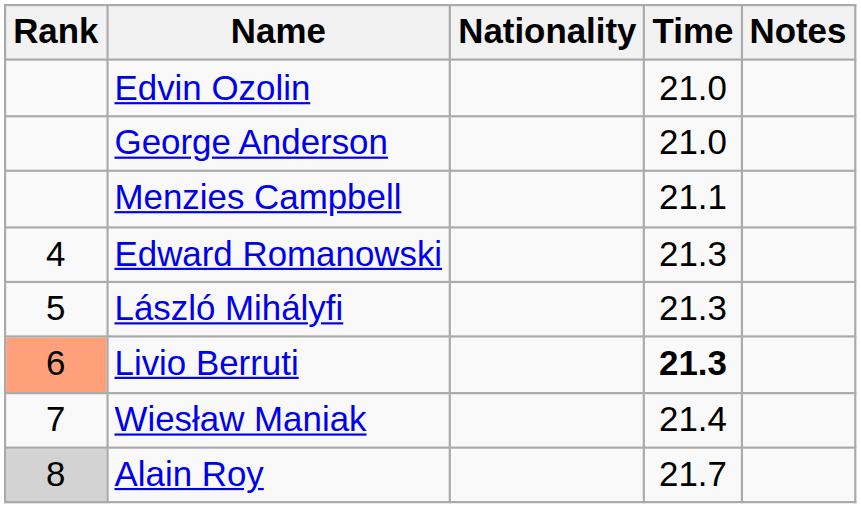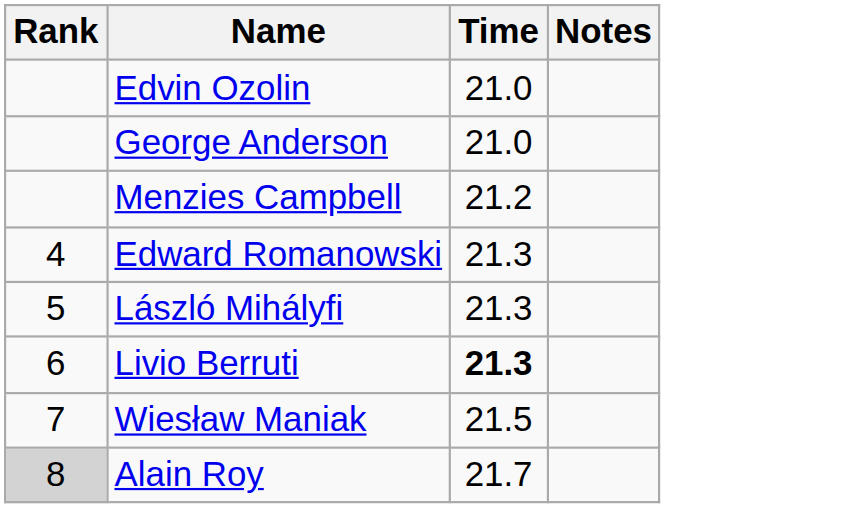- column: Nationality
Menzies Campbell | Time: 21.1 -> 21.2
Livio Berruti | Rank: lightsalmon background -> no background
Wiesław Maniak | Time: 21.4 -> 21.5
